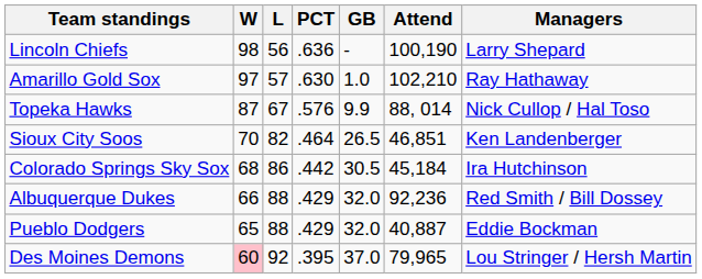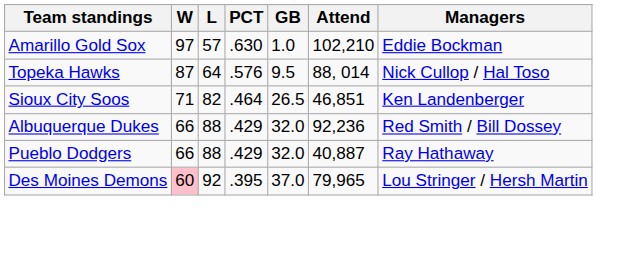- row: Lincoln Chiefs | 98 | 56 | .636 | - | 100,190 | Larry Shepard
Amarillo Gold Sox | Managers: Ray Hathaway -> Eddie Bockman
Topeka Hawks | L: 67 -> 64
Topeka Hawks | GB: 9.9 -> 9.5
Sioux City Soos | W: 70 -> 71
- row: Colorado Springs Sky Sox | 68 | 86 | .442 | 30.5 | 45,184 | Ira Hutchinson
Pueblo Dodgers | W: 65 -> 66
Pueblo Dodgers | Managers: Eddie Bockman -> Ray Hathaway
